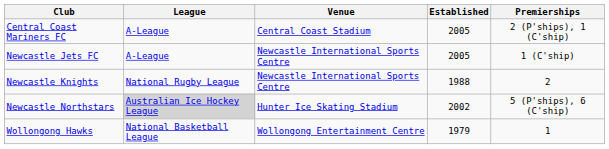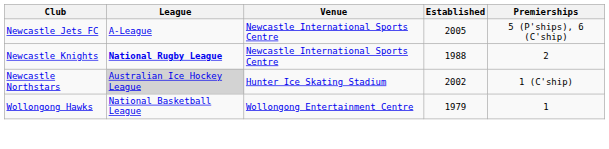- row: Central Coast Mariners FC | A-League | Central Coast Stadium | 2005 | 2 (P'ships), 1 (C'ship)
Newcastle Jets FC | Premierships: 1 (C'ship) -> 5 (P'ships), 6 (C'ship)
Newcastle Knights | League: normal -> bold
Newcastle Northstars | Premierships: 5 (P'ships), 6 (C'ship) -> 1 (C'ship)
